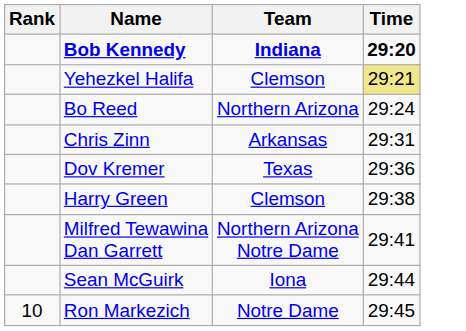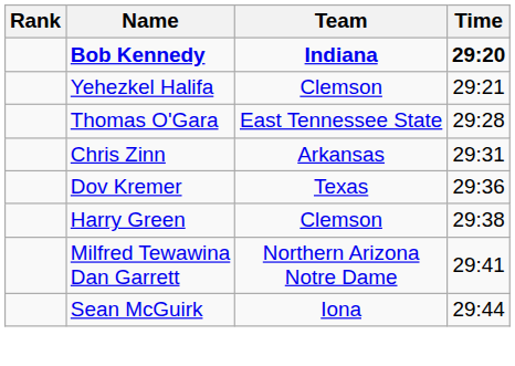Yehezkel Halifa | Time: khaki background -> no background
- row: Bo Reed | Northern Arizona | 29:24
+ row: Thomas O'Gara | East Tennessee State | 29:28
- row: 10 | Ron Markezich | Notre Dame | 29:45
